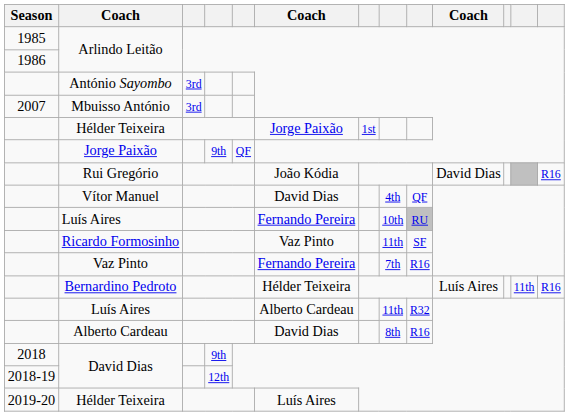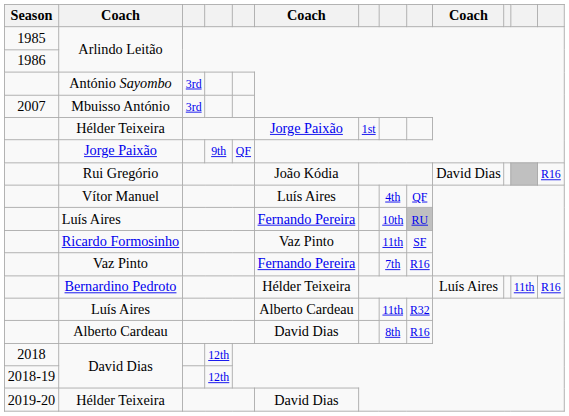Vítor Manuel | column 6: David Dias -> Luís Aires
2018 / David Dias | column 4: 9th -> 12th
2019-20 / Hélder Teixeira | column 6: Luís Aires -> David Dias
